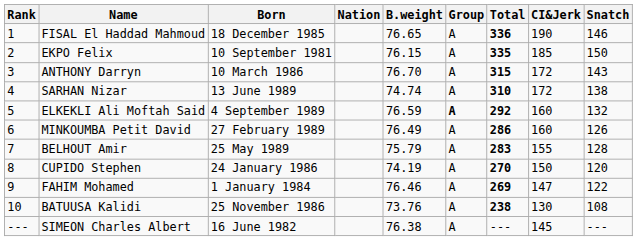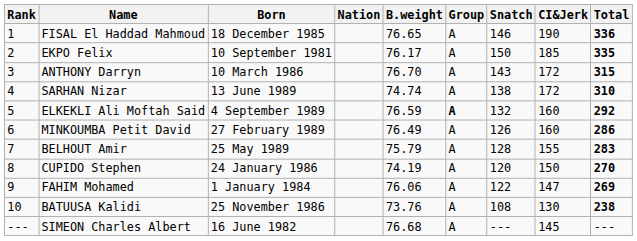columns swapped: Snatch <-> Total
EKPO Felix | B.weight: 76.15 -> 76.17
FAHIM Mohamed | B.weight: 76.46 -> 76.06
SIMEON Charles Albert | B.weight: 76.38 -> 76.68
